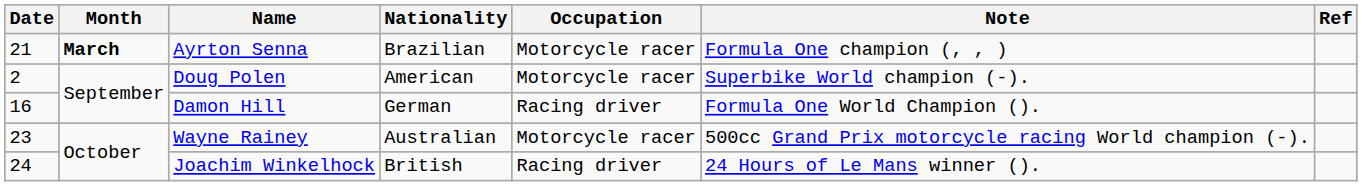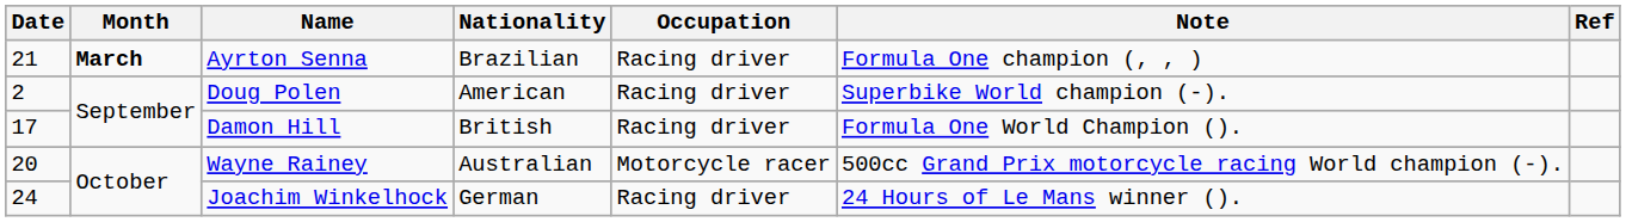Ayrton Senna | Occupation: Motorcycle racer -> Racing driver
Doug Polen | Occupation: Motorcycle racer -> Racing driver
Damon Hill | Date: 16 -> 17
Damon Hill | Nationality: German -> British
Wayne Rainey | Date: 23 -> 20
Joachim Winkelhock | Nationality: British -> German
